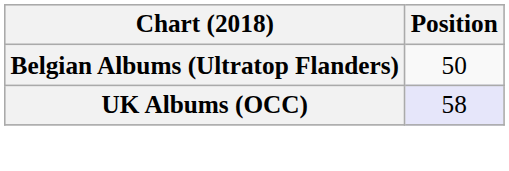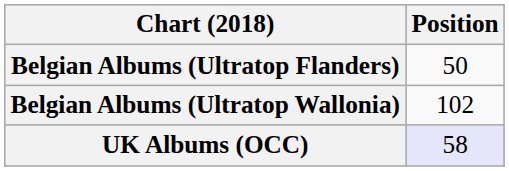+ row: Belgian Albums (Ultratop Wallonia) | 102
